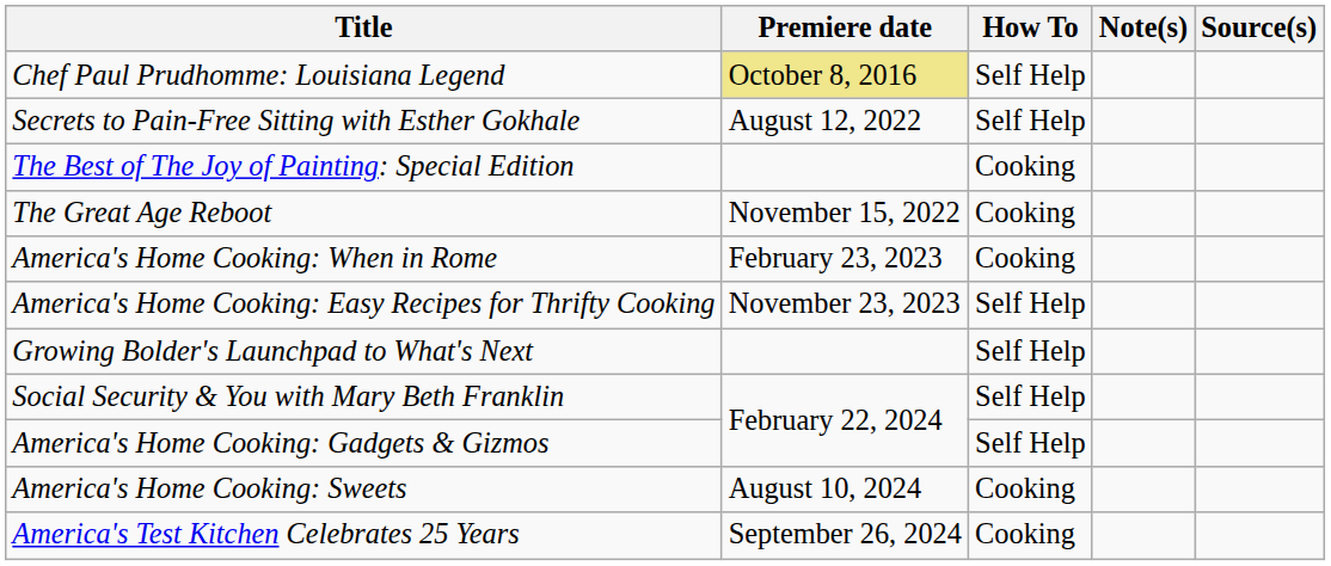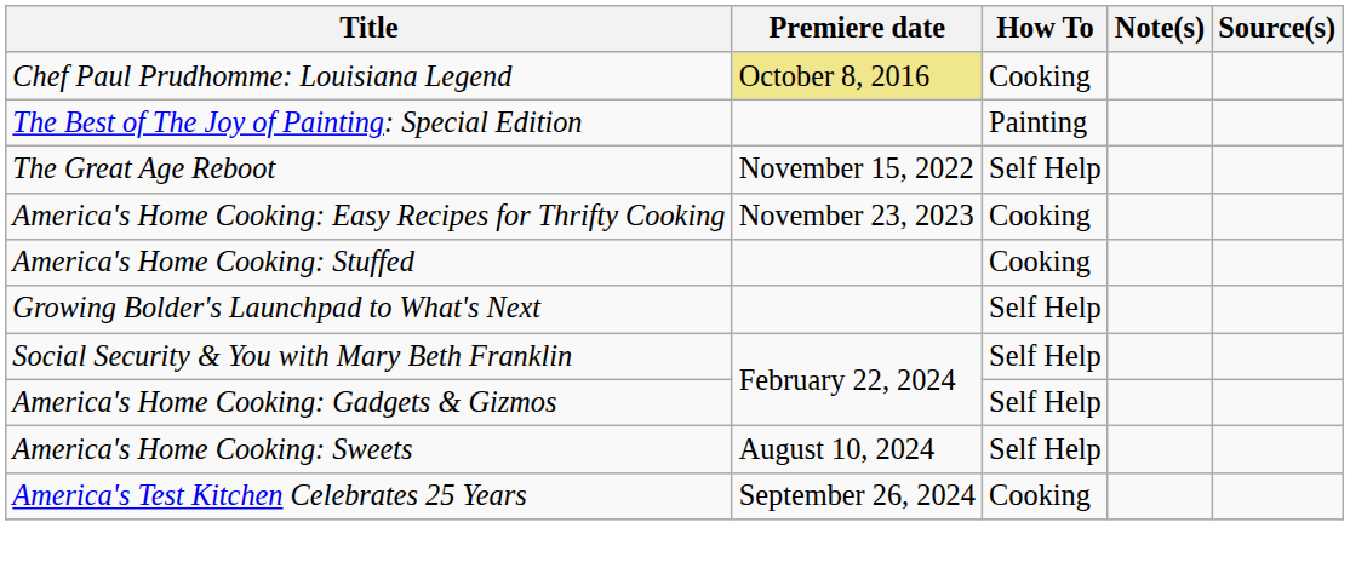Chef Paul Prudhomme: Louisiana Legend | How To: Self Help -> Cooking
- row: Secrets to Pain-Free Sitting with Esther Gokhale | August 12, 2022 | Self Help
The Best of The Joy of Painting: Special Edition | How To: Cooking -> Painting
The Great Age Reboot | How To: Cooking -> Self Help
- row: America's Home Cooking: When in Rome | February 23, 2023 | Cooking
America's Home Cooking: Easy Recipes for Thrifty Cooking | How To: Self Help -> Cooking
+ row: America's Home Cooking: Stuffed | Cooking
America's Home Cooking: Sweets | How To: Cooking -> Self Help
